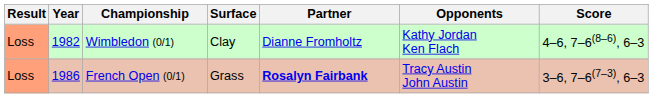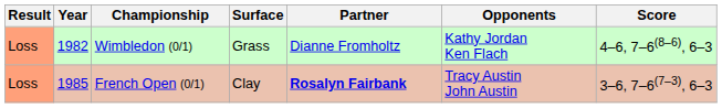Wimbledon (0/1) | Surface: Clay -> Grass
French Open (0/1) | Year: 1986 -> 1985
French Open (0/1) | Surface: Grass -> Clay
